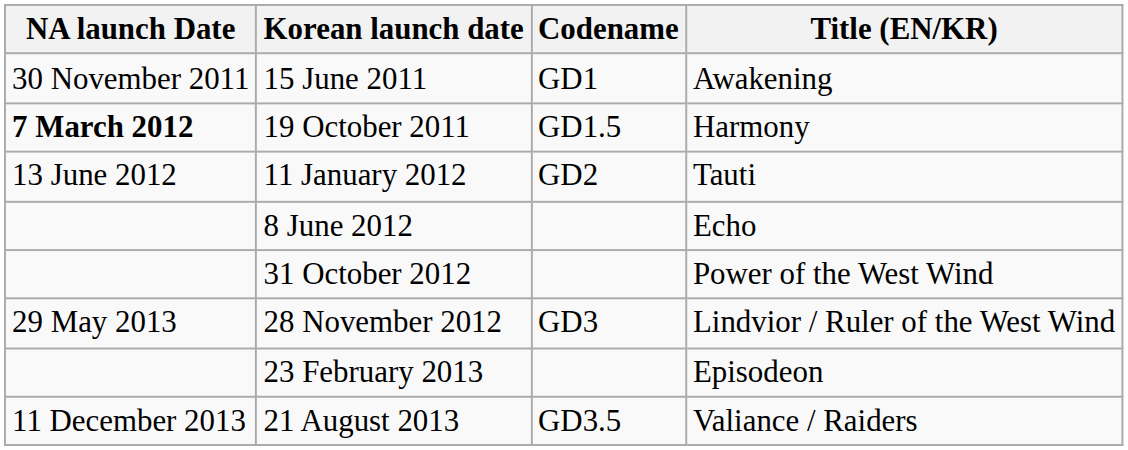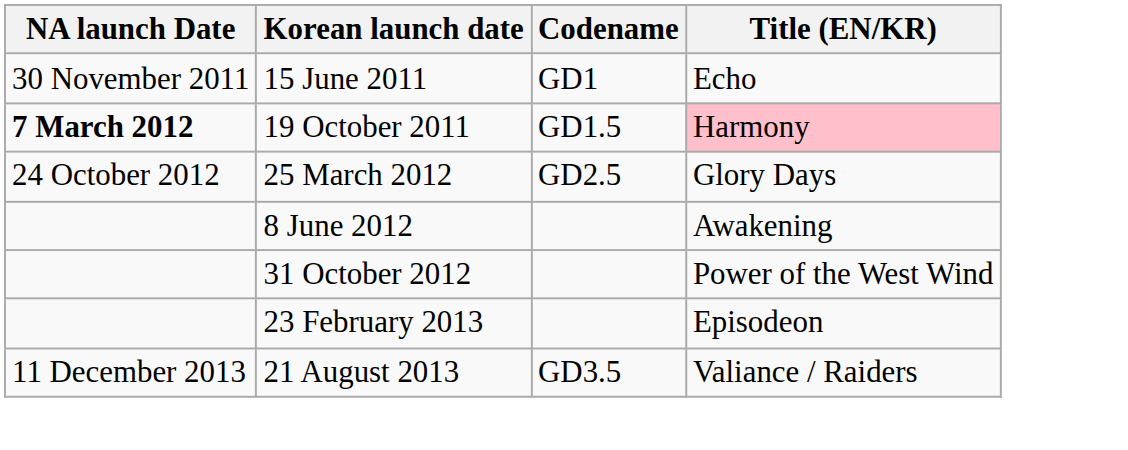15 June 2011 | Title (EN/KR): Awakening -> Echo
19 October 2011 | Title (EN/KR): no background -> pink background
- row: 13 June 2012 | 11 January 2012 | GD2 | Tauti
+ row: 24 October 2012 | 25 March 2012 | GD2.5 | Glory Days
8 June 2012 | Title (EN/KR): Echo -> Awakening
- row: 29 May 2013 | 28 November 2012 | GD3 | Lindvior / Ruler of the West Wind
